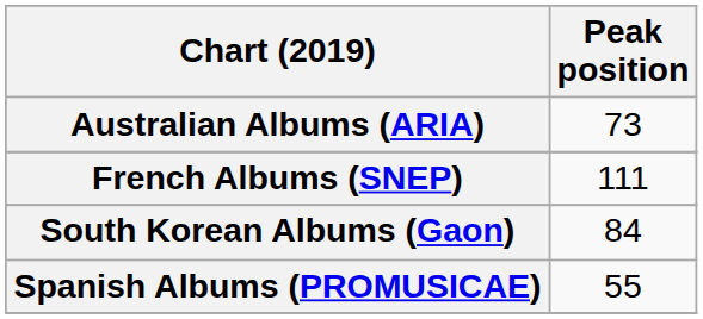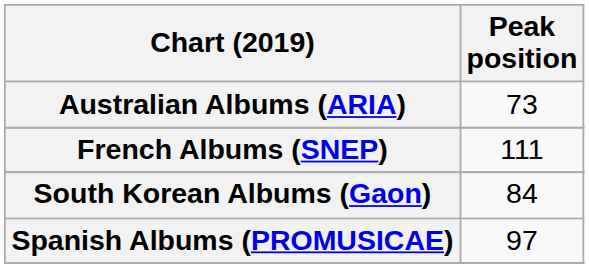Spanish Albums (PROMUSICAE) | Peak position: 55 -> 97
